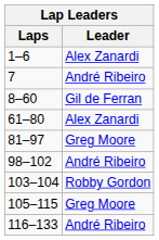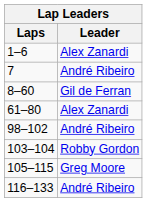- row: 81–97 | Greg Moore
